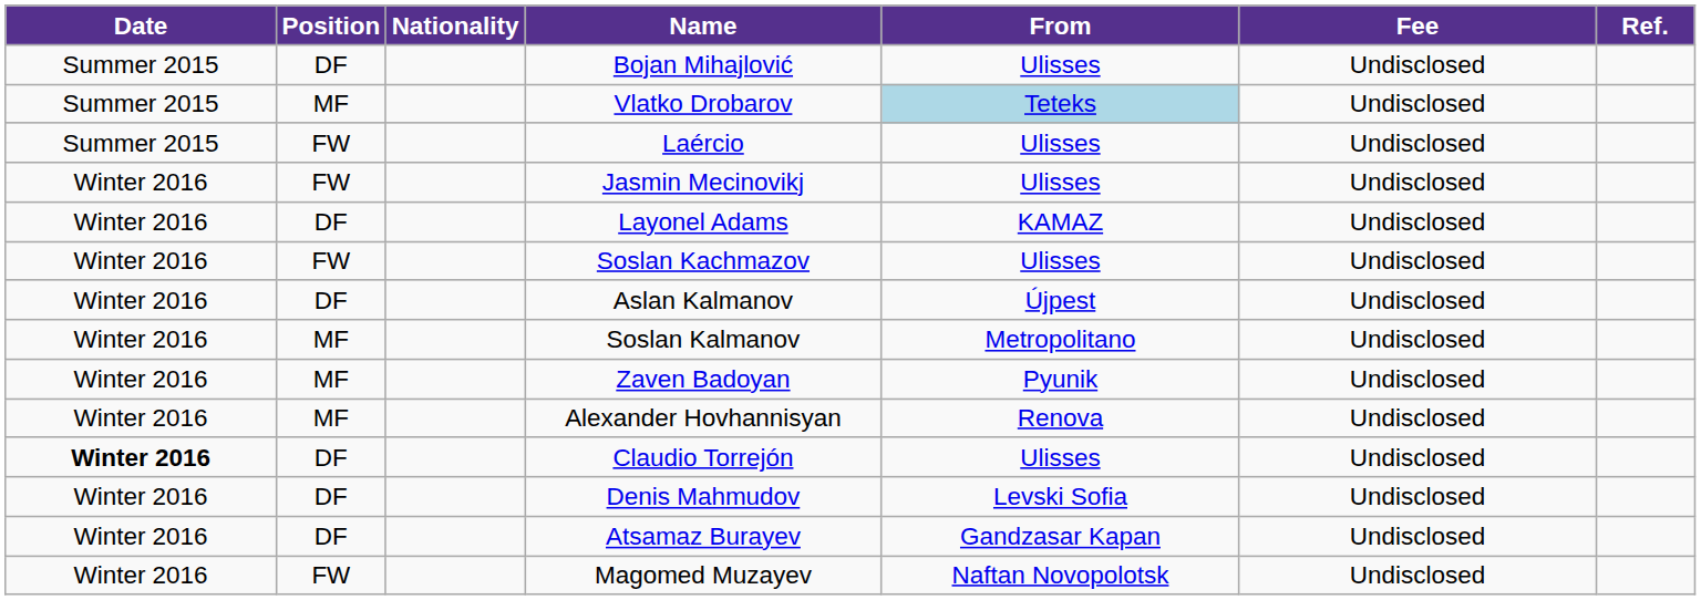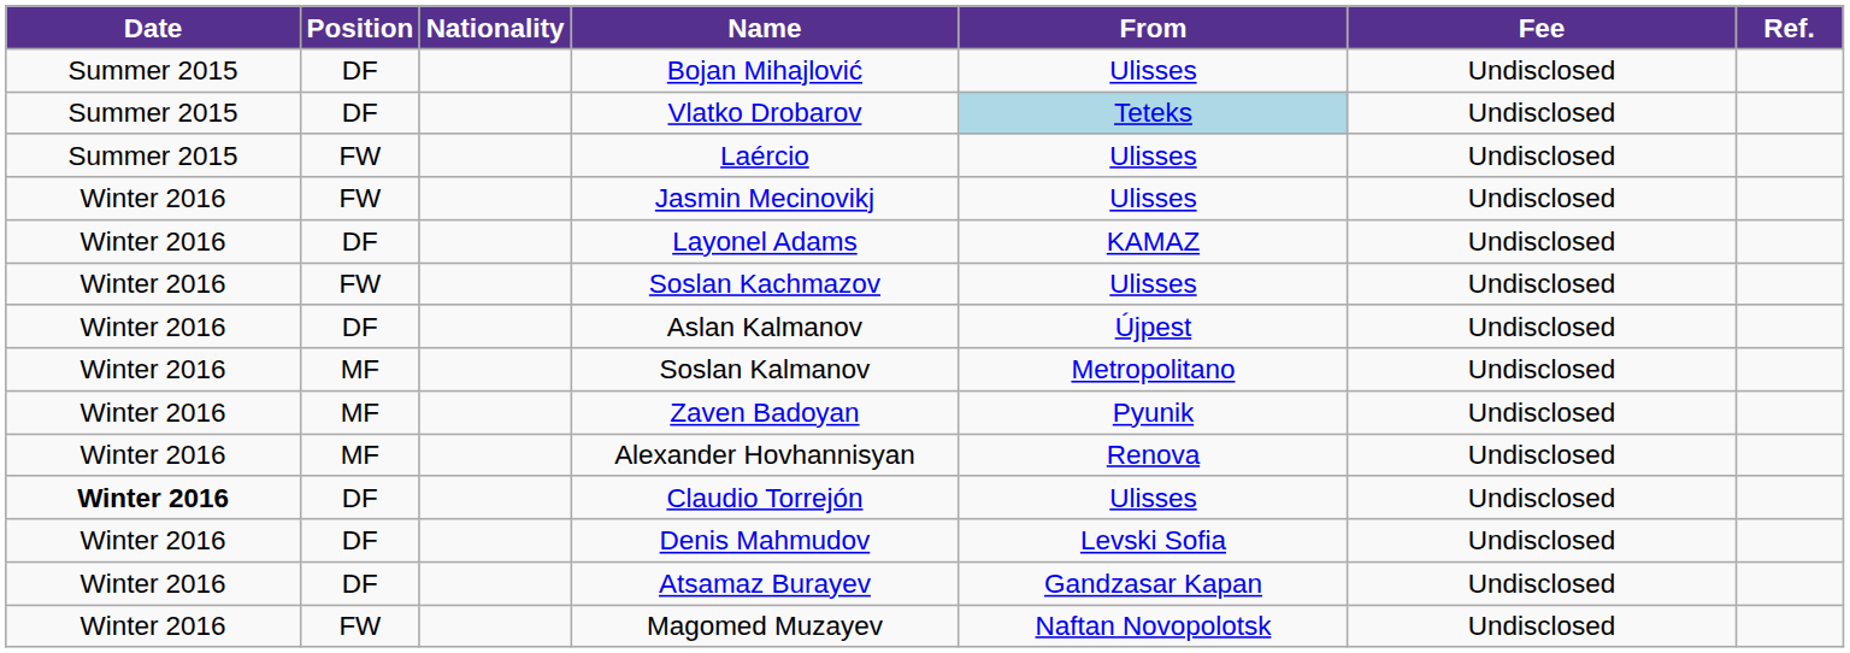Vlatko Drobarov | Position: MF -> DF
